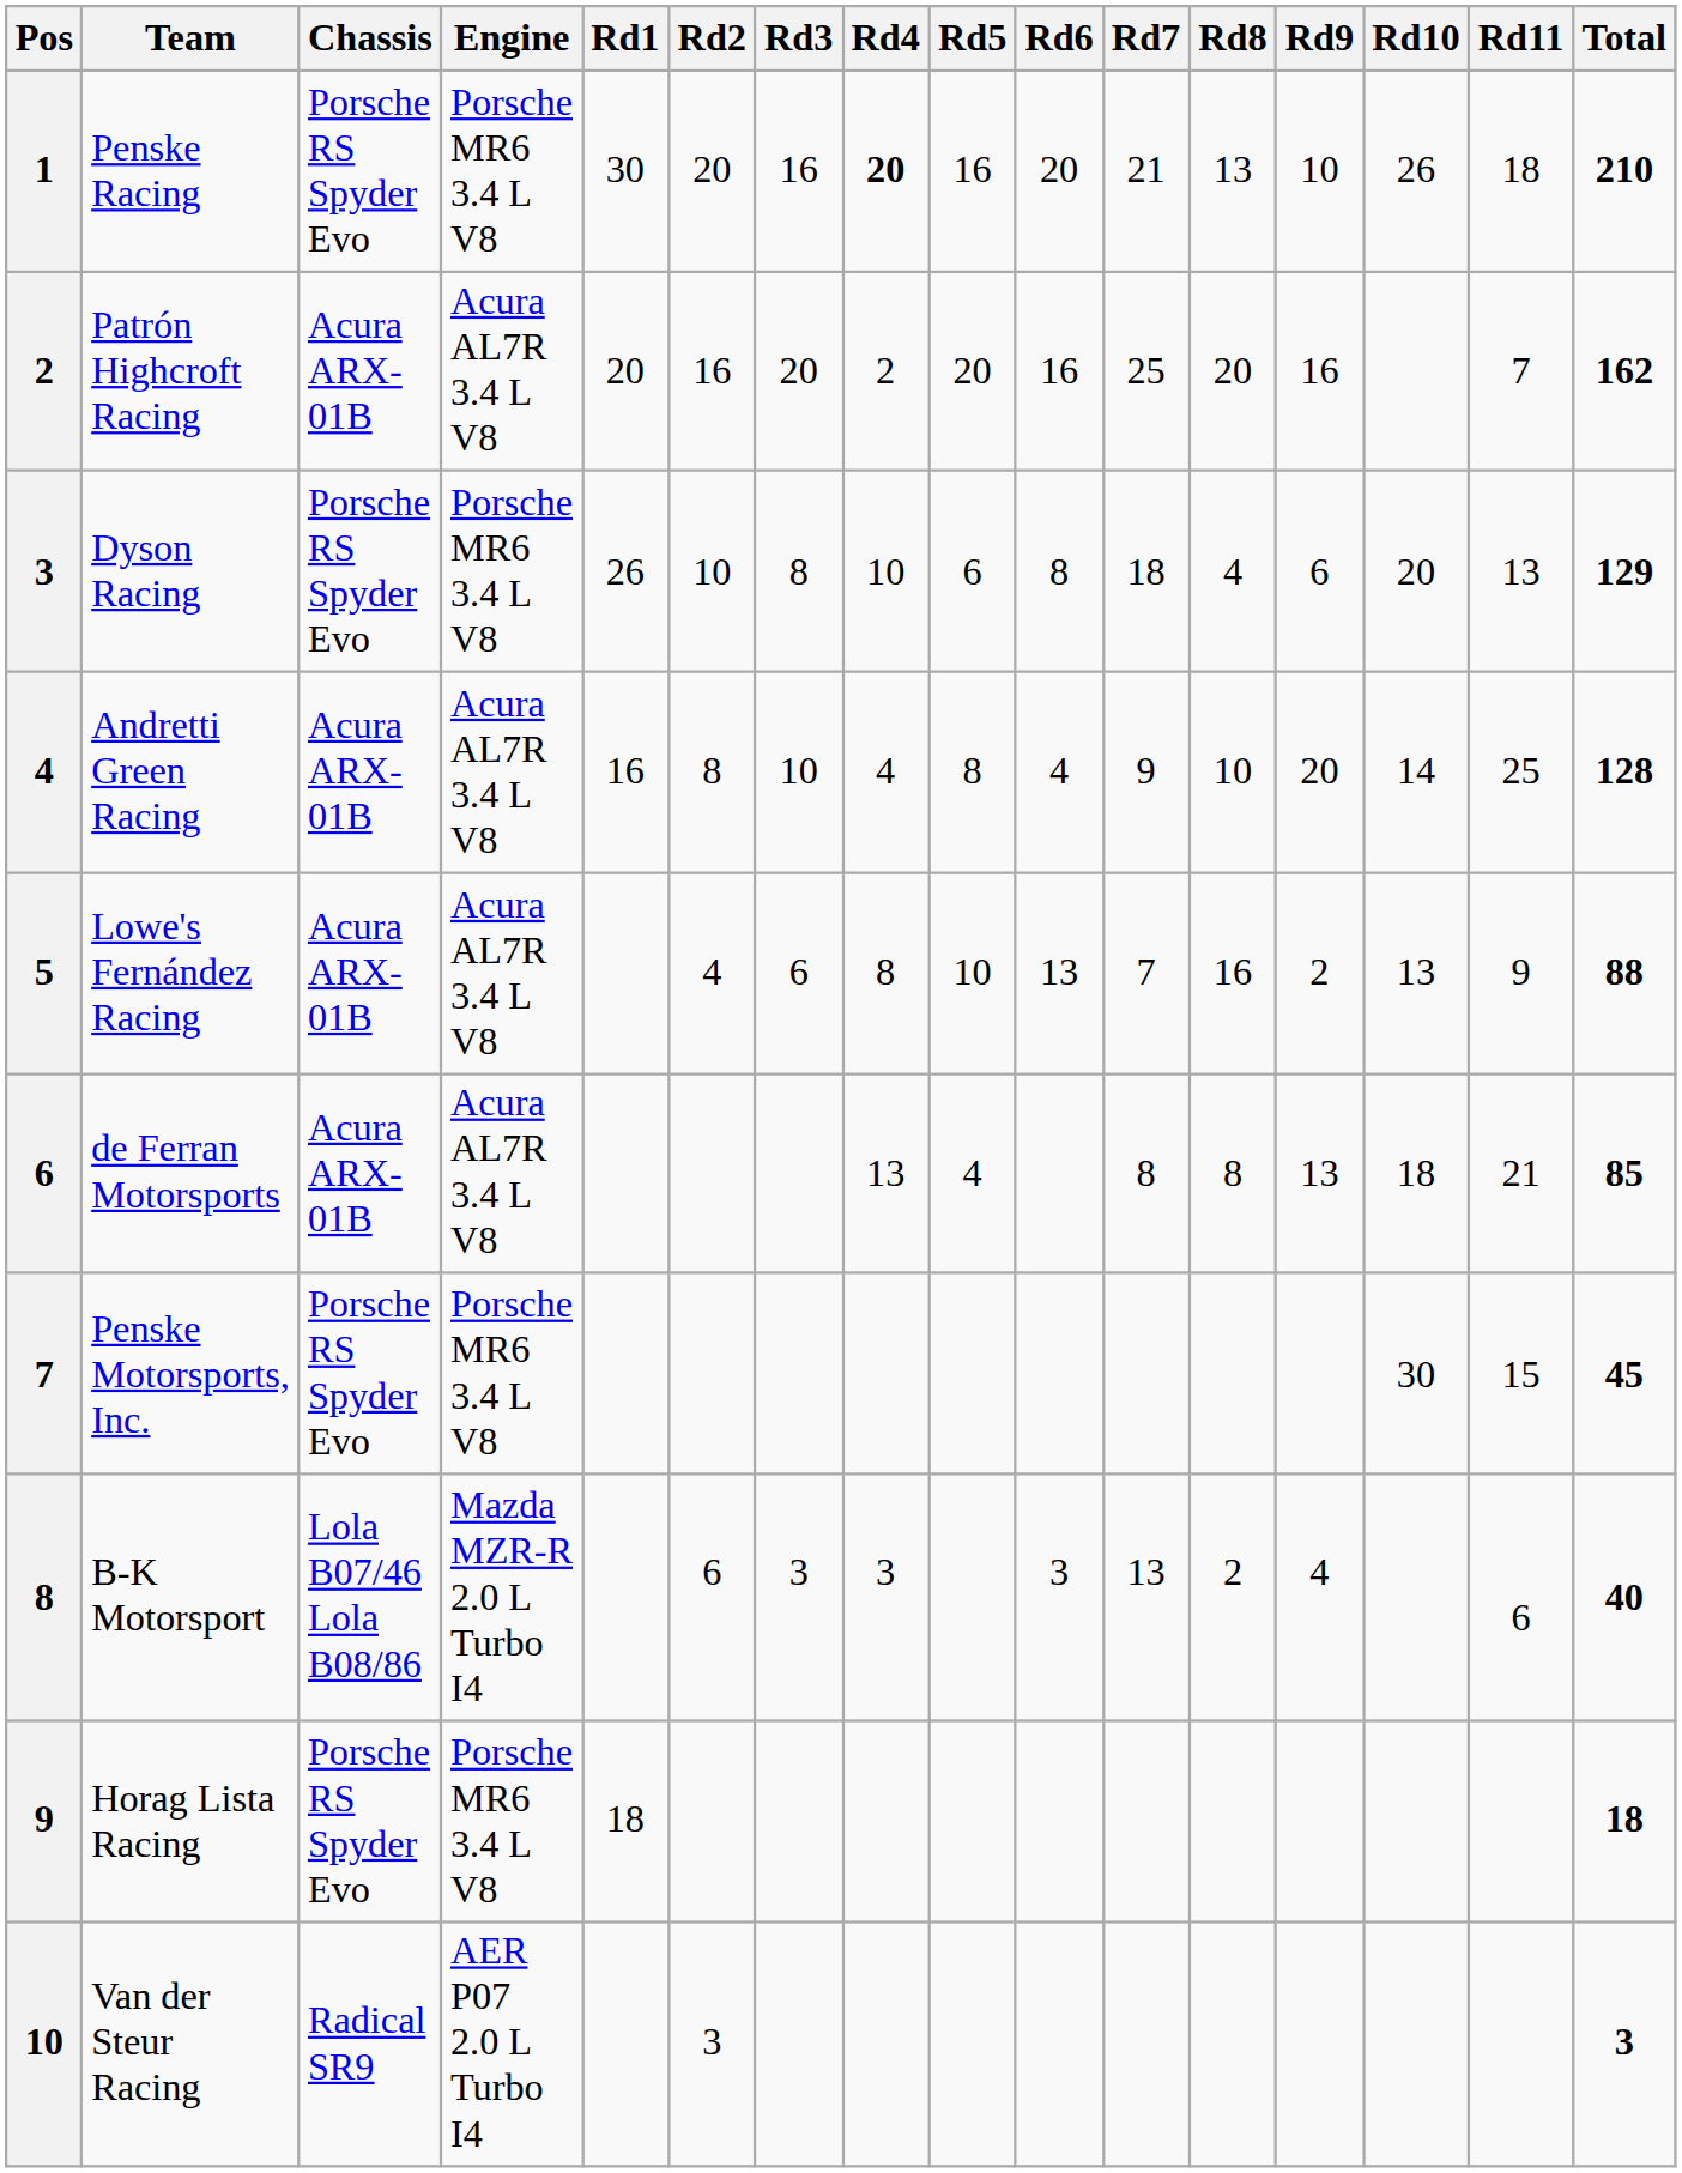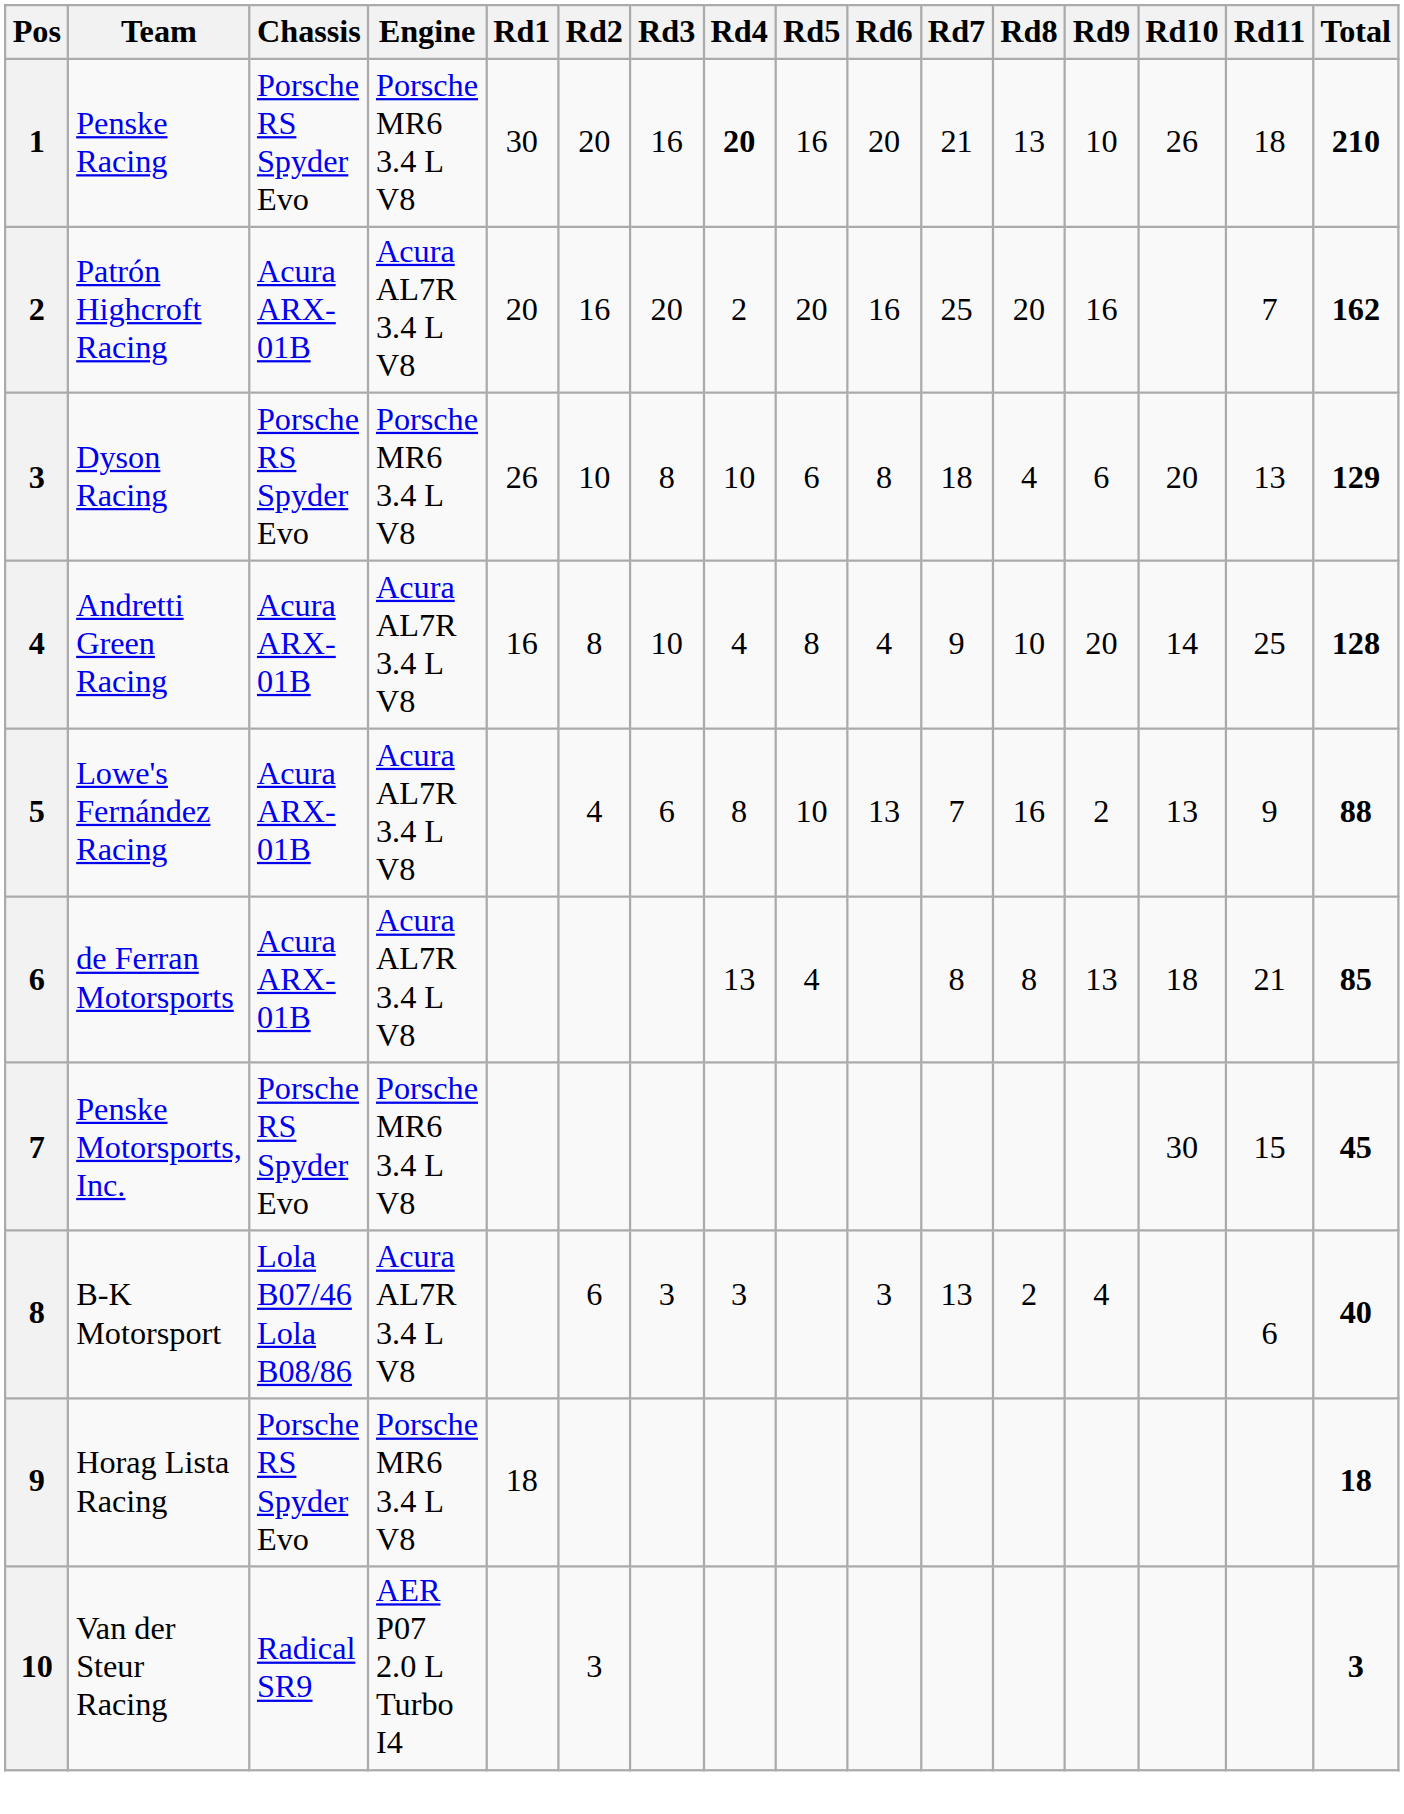B-K Motorsport | Engine: Mazda MZR-R 2.0 L Turbo I4 -> Acura AL7R 3.4 L V8
